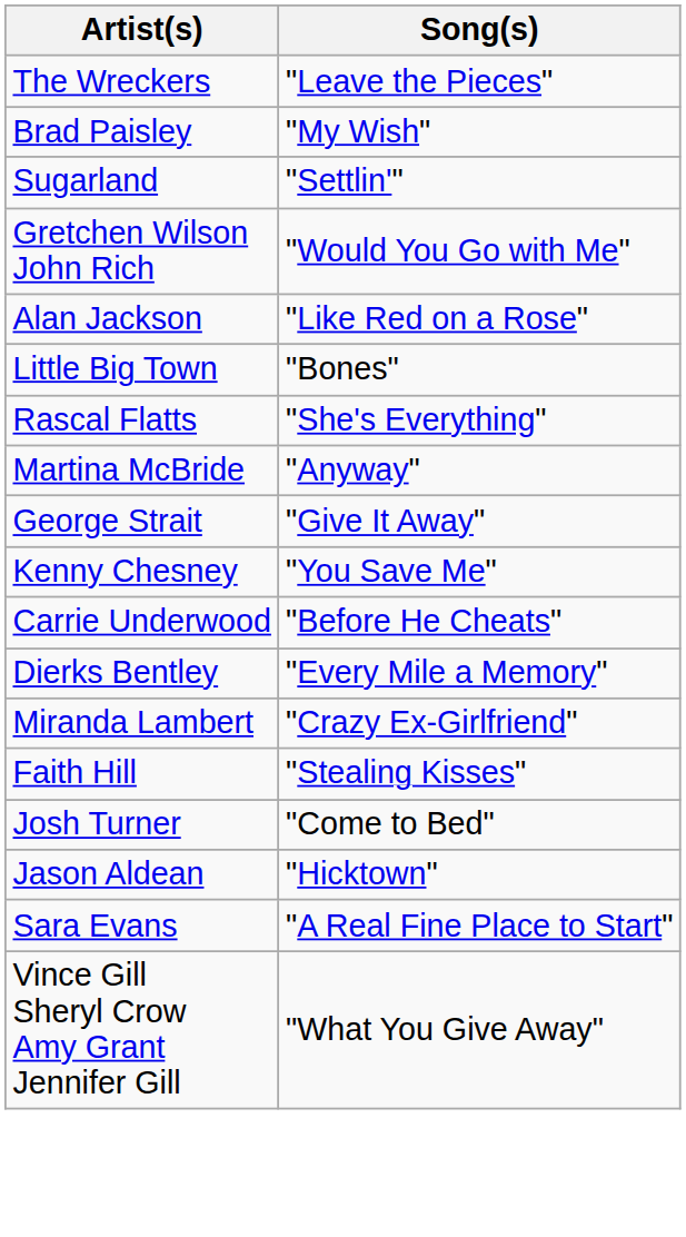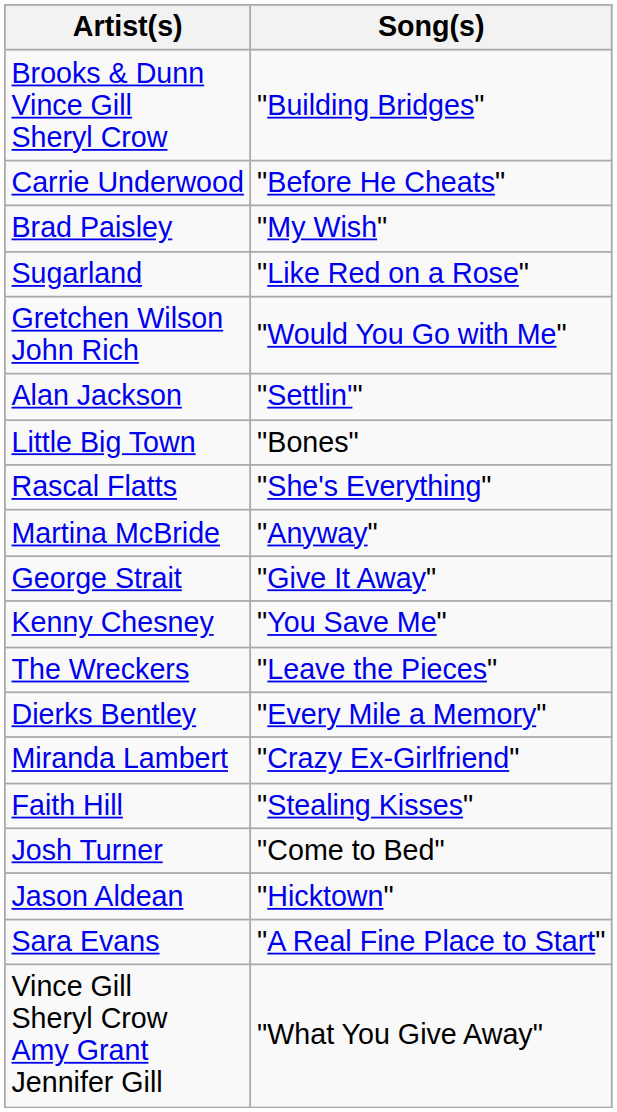+ row: Brooks & Dunn Vince Gill Sheryl Crow | "Building Bridges"
rows swapped: Carrie Underwood <-> The Wreckers
Sugarland | Song(s): "Settlin'" -> "Like Red on a Rose"
Alan Jackson | Song(s): "Like Red on a Rose" -> "Settlin'"
